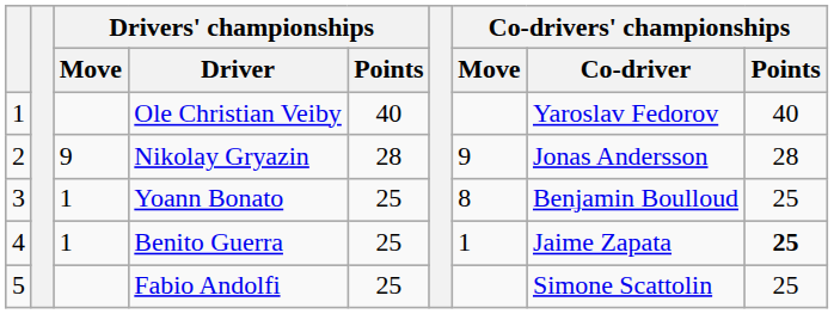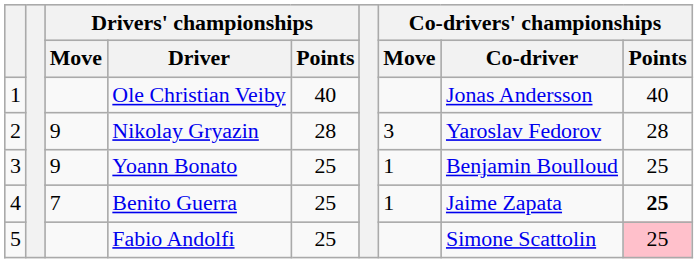Ole Christian Veiby | Co-drivers' championships / Co-driver: Yaroslav Fedorov -> Jonas Andersson
Nikolay Gryazin | Co-drivers' championships / Move: 9 -> 3
Nikolay Gryazin | Co-drivers' championships / Co-driver: Jonas Andersson -> Yaroslav Fedorov
Yoann Bonato | Drivers' championships / Move: 1 -> 9
Yoann Bonato | Co-drivers' championships / Move: 8 -> 1
Benito Guerra | Drivers' championships / Move: 1 -> 7
Fabio Andolfi | Co-drivers' championships / Points: no background -> pink background
